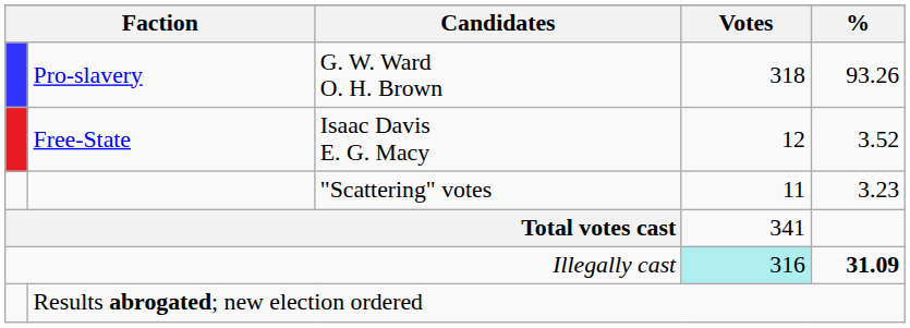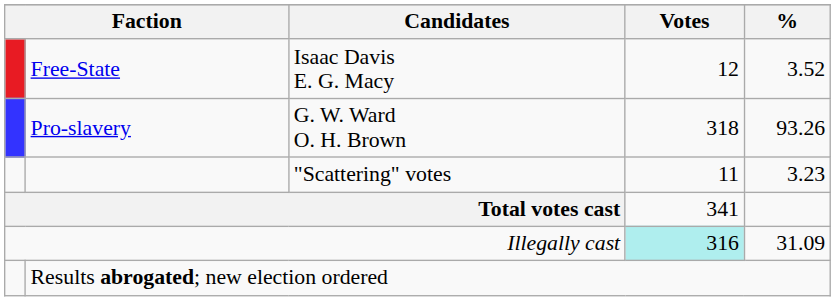rows swapped: Pro-slavery <-> Free-State
Illegally cast | %: bold -> normal
